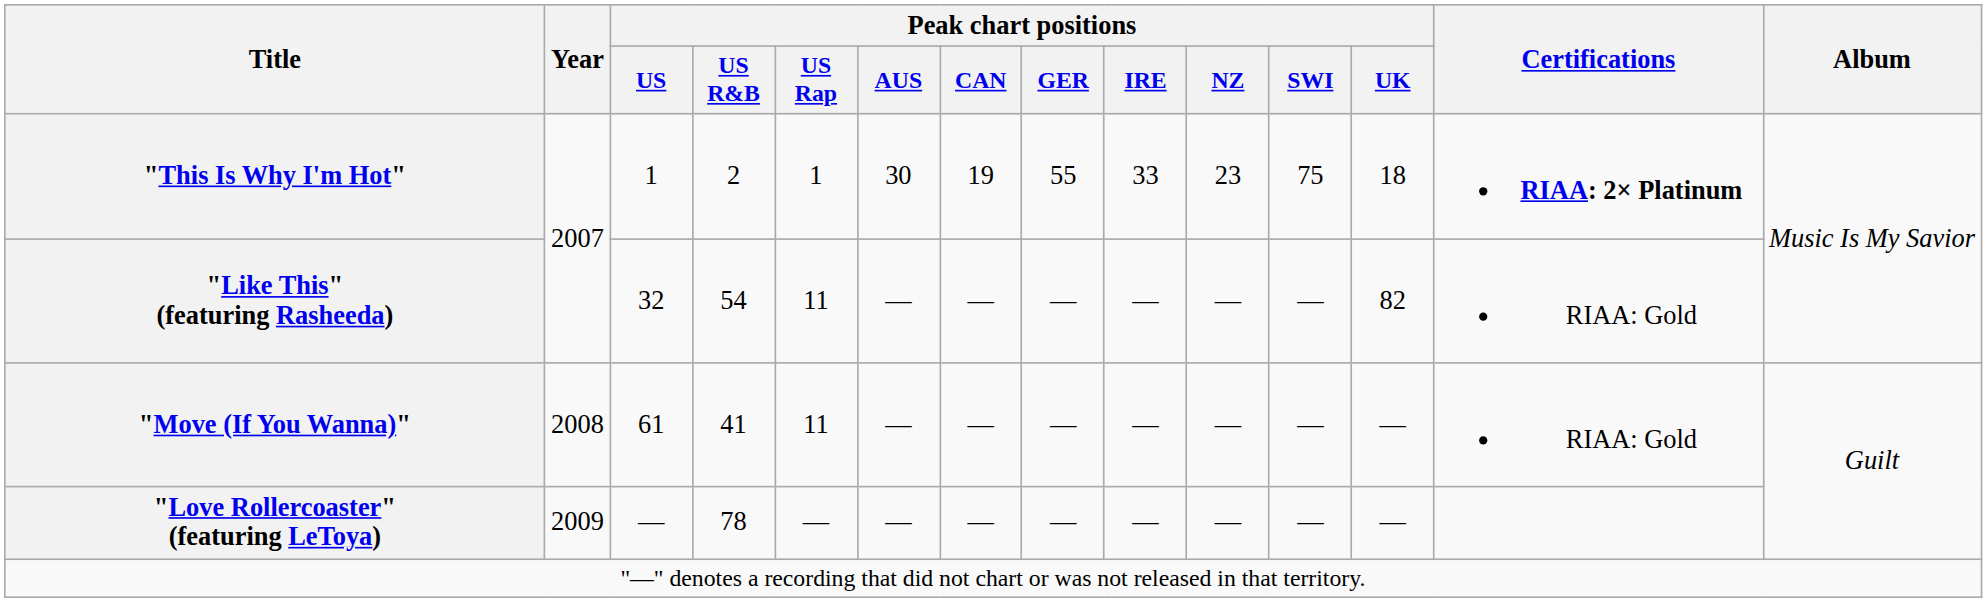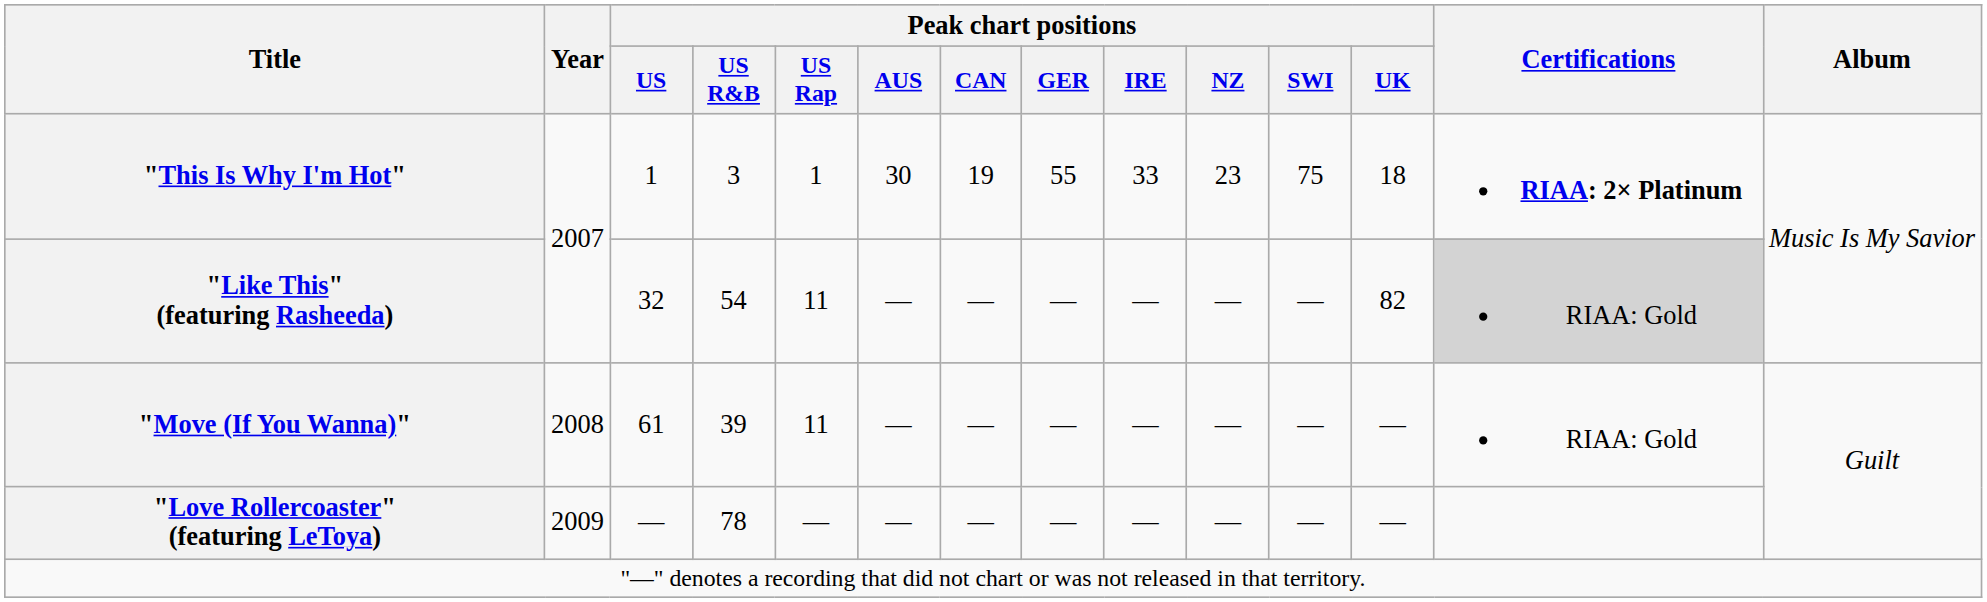"This Is Why I'm Hot" | Peak chart positions / US R&B: 2 -> 3
"Like This" (featuring Rasheeda) | Certifications: no background -> lightgrey background
"Move (If You Wanna)" | Peak chart positions / US R&B: 41 -> 39
